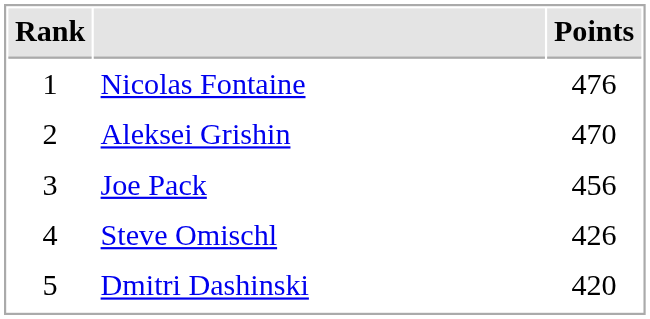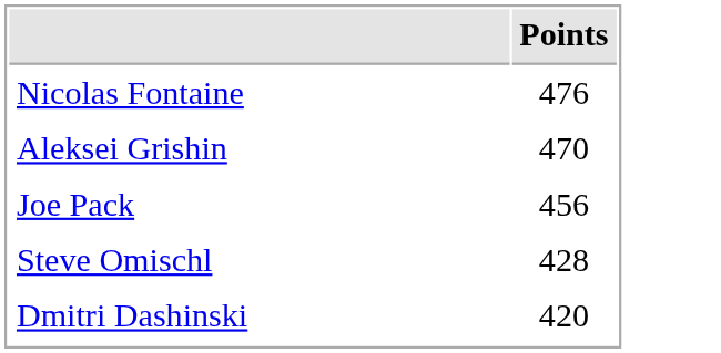- column: Rank | 1 | 2 | 3 | 4 | 5
Steve Omischl | Points: 426 -> 428
